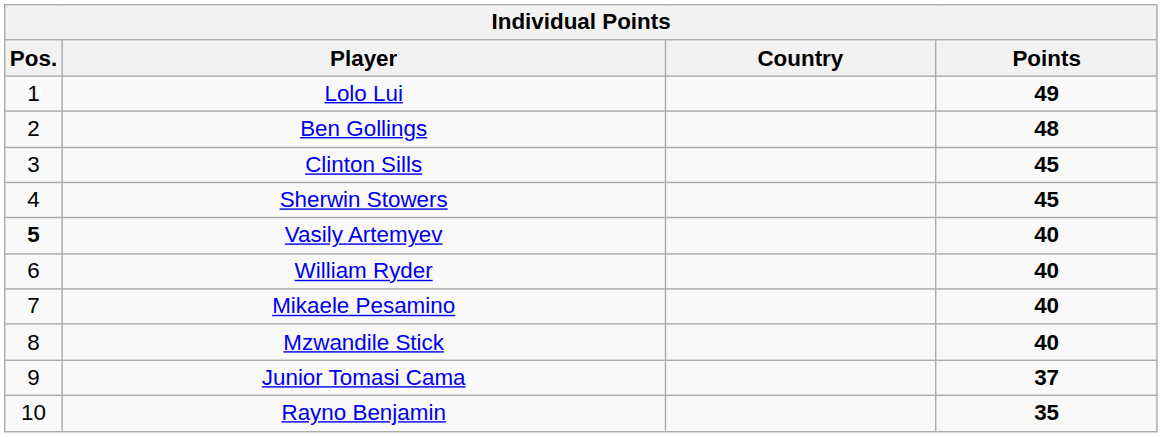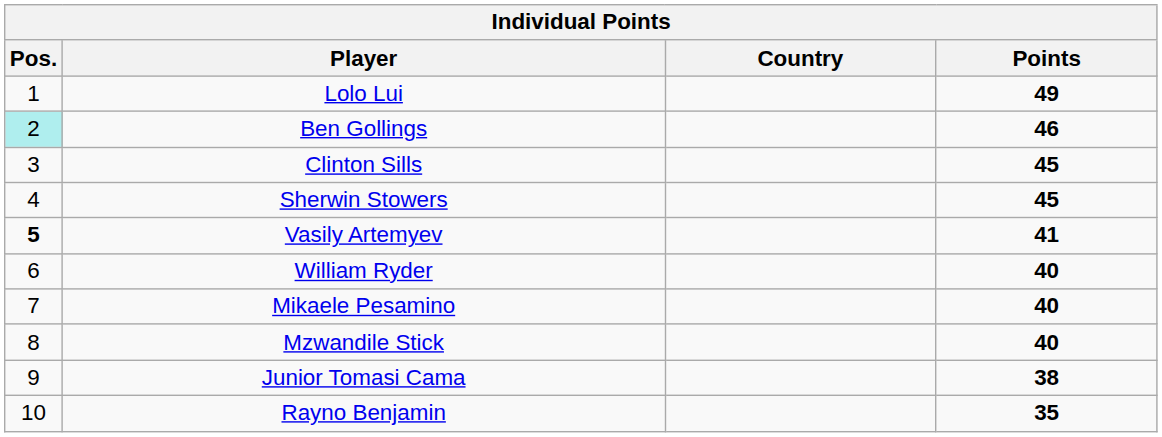Ben Gollings | Pos.: no background -> paleturquoise background
Ben Gollings | Points: 48 -> 46
Vasily Artemyev | Points: 40 -> 41
Junior Tomasi Cama | Points: 37 -> 38
